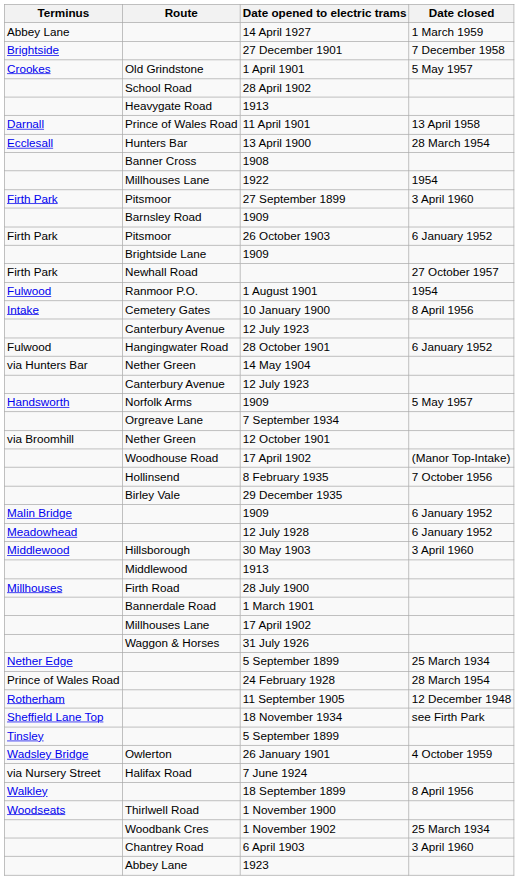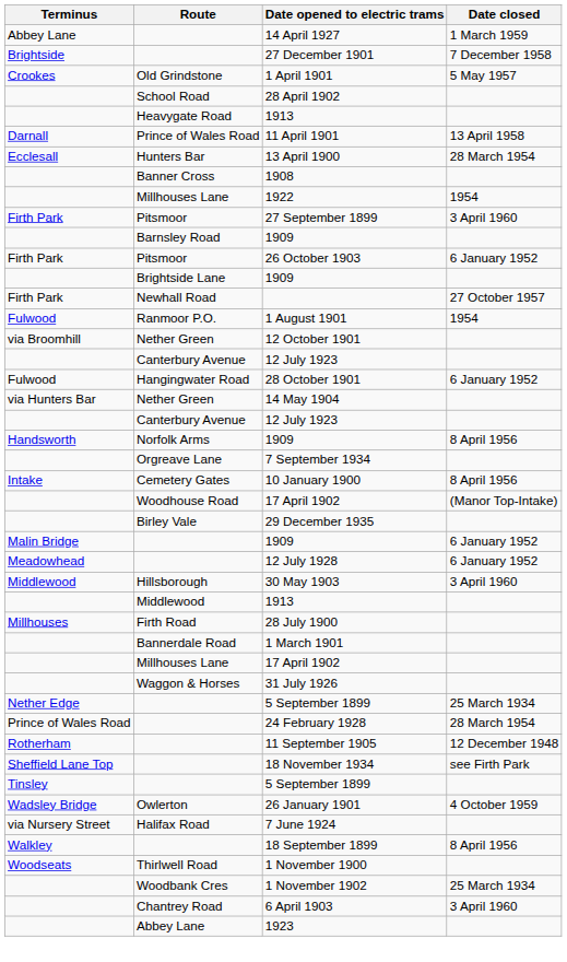rows swapped: 12 October 1901 <-> 10 January 1900
Norfolk Arms / 1909 | Date closed: 5 May 1957 -> 8 April 1956
- row: Hollinsend | 8 February 1935 | 7 October 1956
